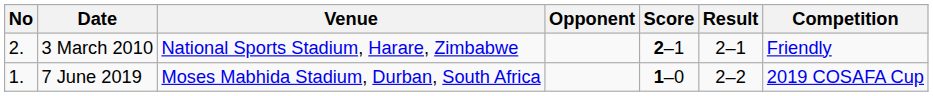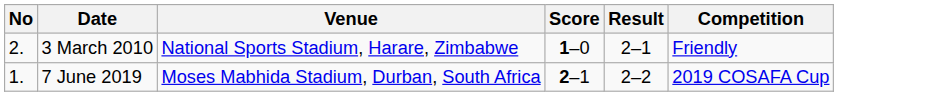- column: Opponent
3 March 2010 | Score: 2–1 -> 1–0
7 June 2019 | Score: 1–0 -> 2–1
